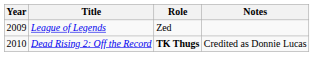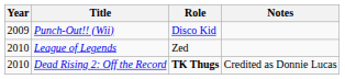+ row: 2009 | Punch-Out!! (Wii) | Disco Kid
League of Legends | Year: 2009 -> 2010
